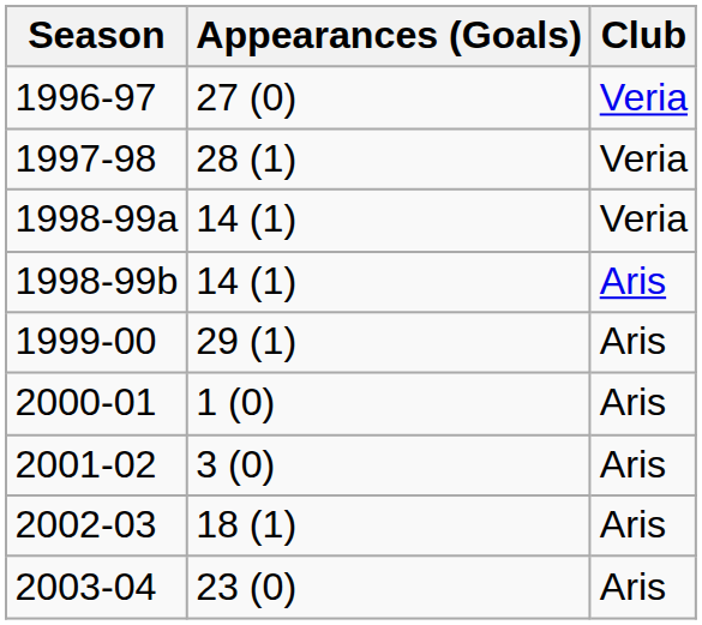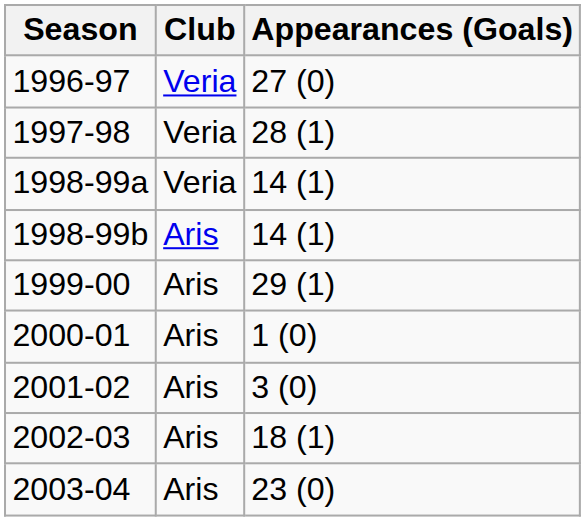columns swapped: Club <-> Appearances (Goals)
